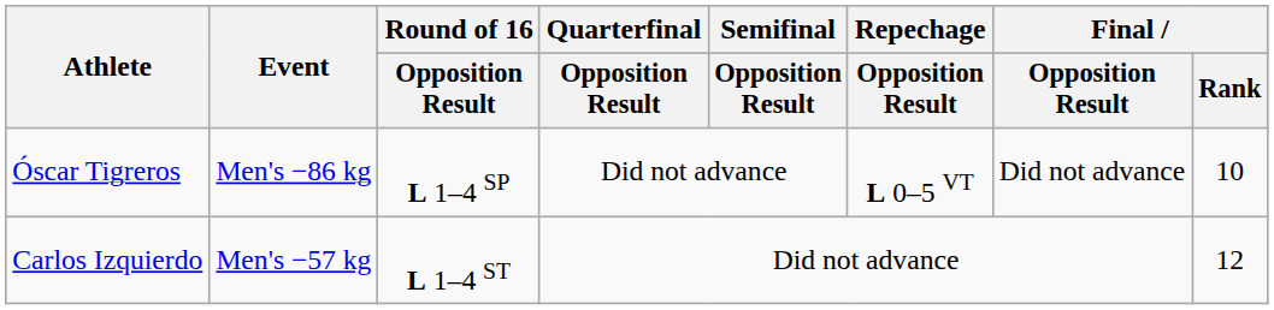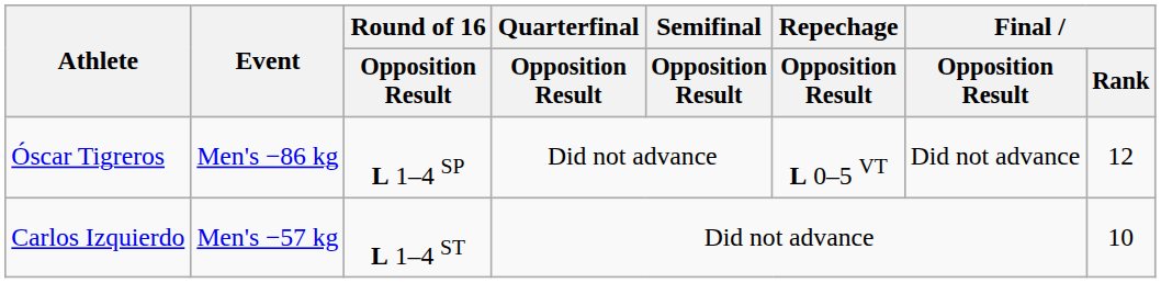Óscar Tigreros | Final / Rank: 10 -> 12
Carlos Izquierdo | Final / Rank: 12 -> 10
